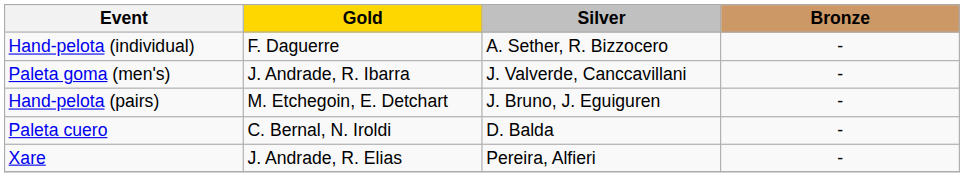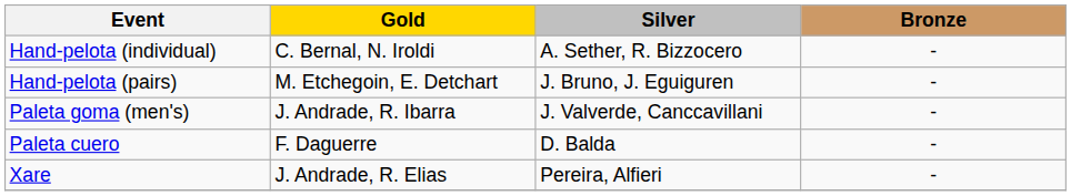Hand-pelota (individual) | Gold: F. Daguerre -> C. Bernal, N. Iroldi
rows swapped: Hand-pelota (pairs) <-> Paleta goma (men's)
Paleta cuero | Gold: C. Bernal, N. Iroldi -> F. Daguerre
